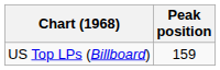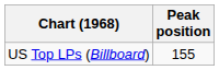US Top LPs (Billboard) | Peak position: 159 -> 155
